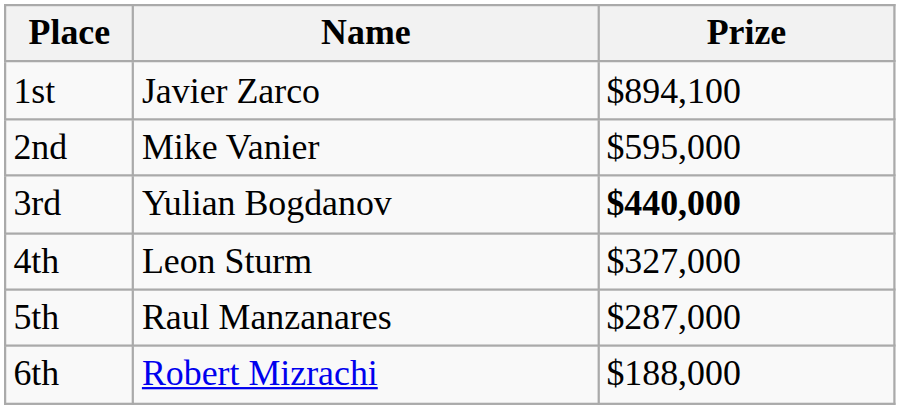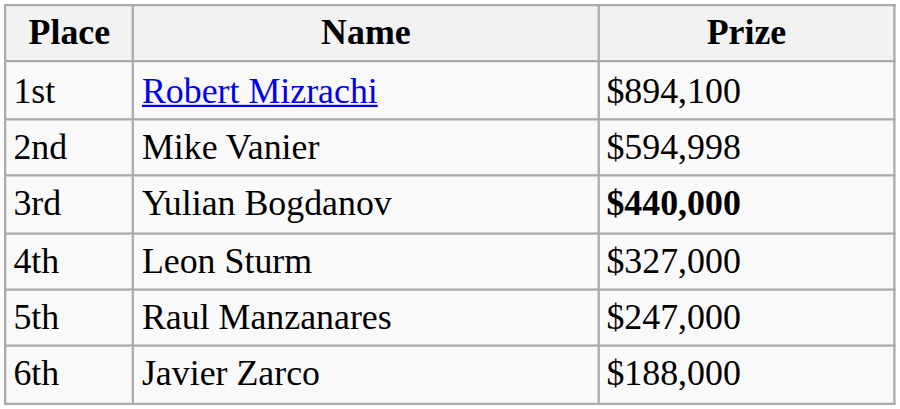1st | Name: Javier Zarco -> Robert Mizrachi
2nd | Prize: $595,000 -> $594,998
5th | Prize: $287,000 -> $247,000
6th | Name: Robert Mizrachi -> Javier Zarco
